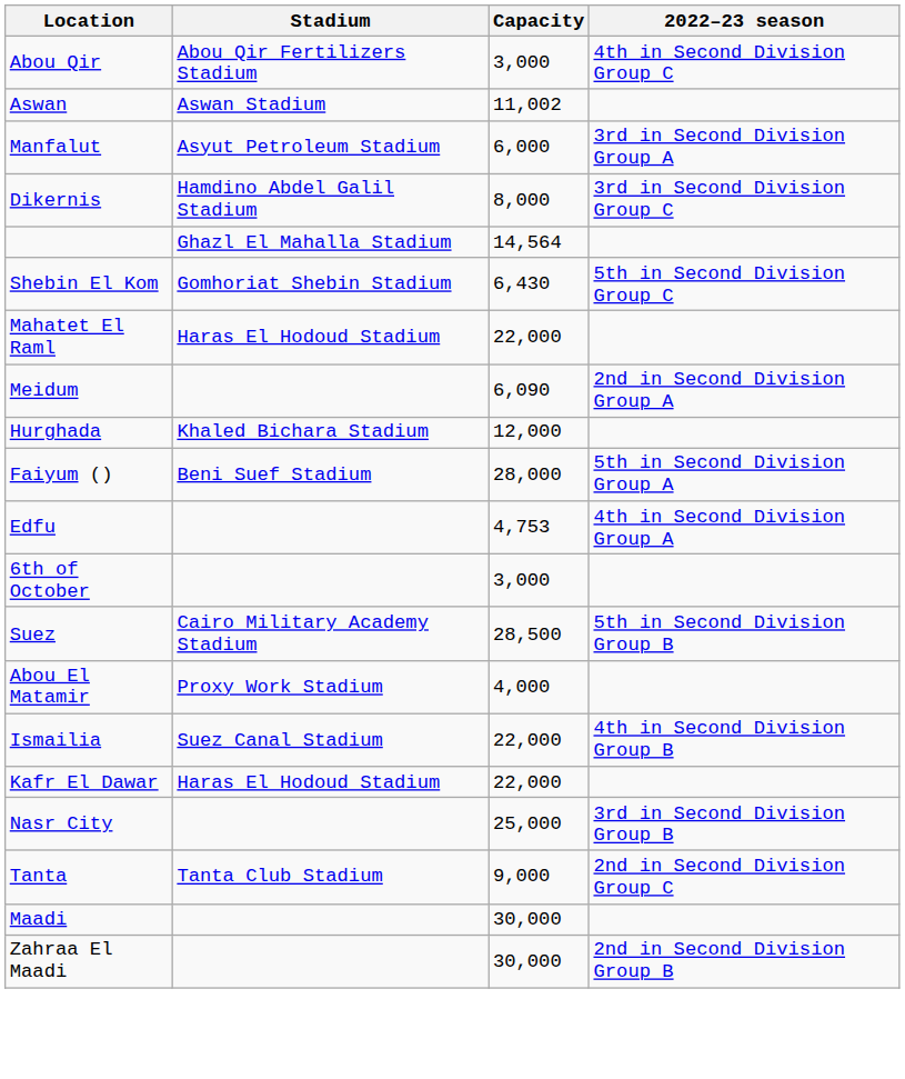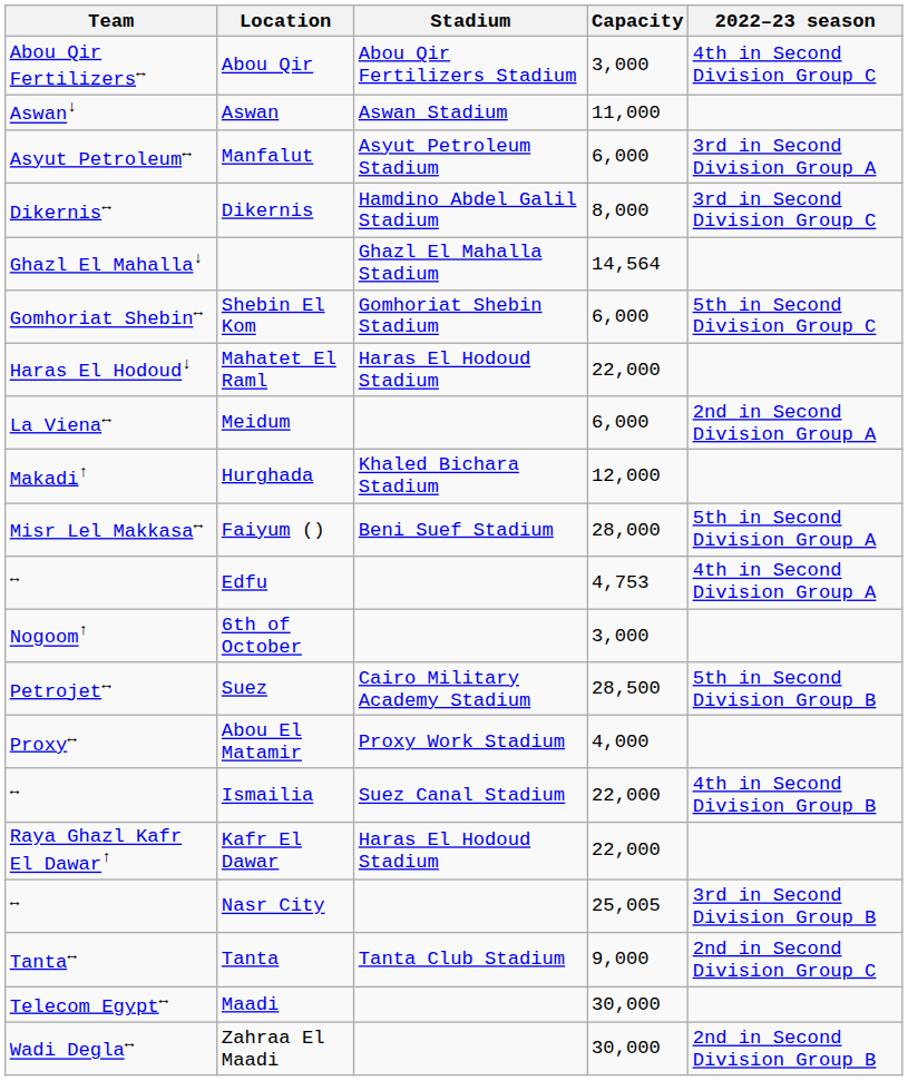+ column: Team | Abou Qir Fertilizers↔ | Aswan↓ | Asyut Petroleum↔ | Dikernis↔ | Ghazl El Mahalla↓ | Gomhoriat Shebin↔ | Haras El Hodoud↓ | La Viena↔ | Makadi↑ | Misr Lel Makkasa↔ | ↔ | Nogoom↑ | Petrojet↔ | Proxy↔ | ↔ | Raya Ghazl Kafr El Dawar↑ | ↔ | Tanta↔ | Telecom Egypt↔ | Wadi Degla↔
Aswan | Capacity: 11,002 -> 11,000
Shebin El Kom | Capacity: 6,430 -> 6,000
Meidum | Capacity: 6,090 -> 6,000
Nasr City | Capacity: 25,000 -> 25,005
